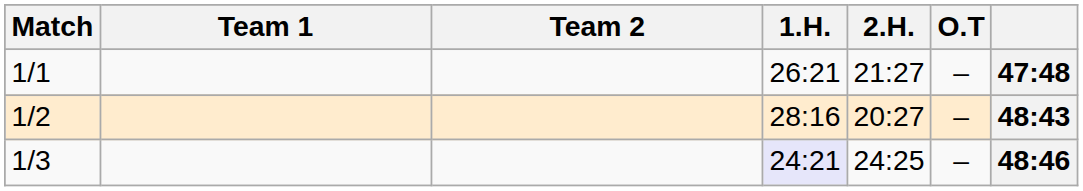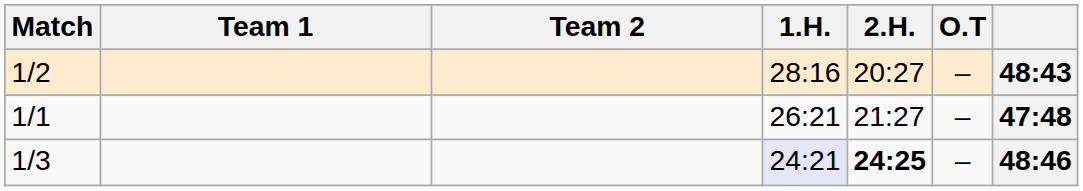rows swapped: 1/1 <-> 1/2
1/3 | 2.H.: normal -> bold
